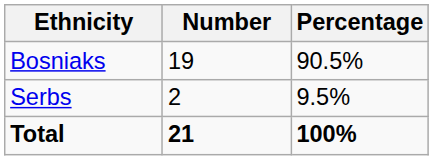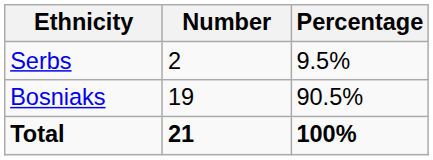rows swapped: Bosniaks <-> Serbs
